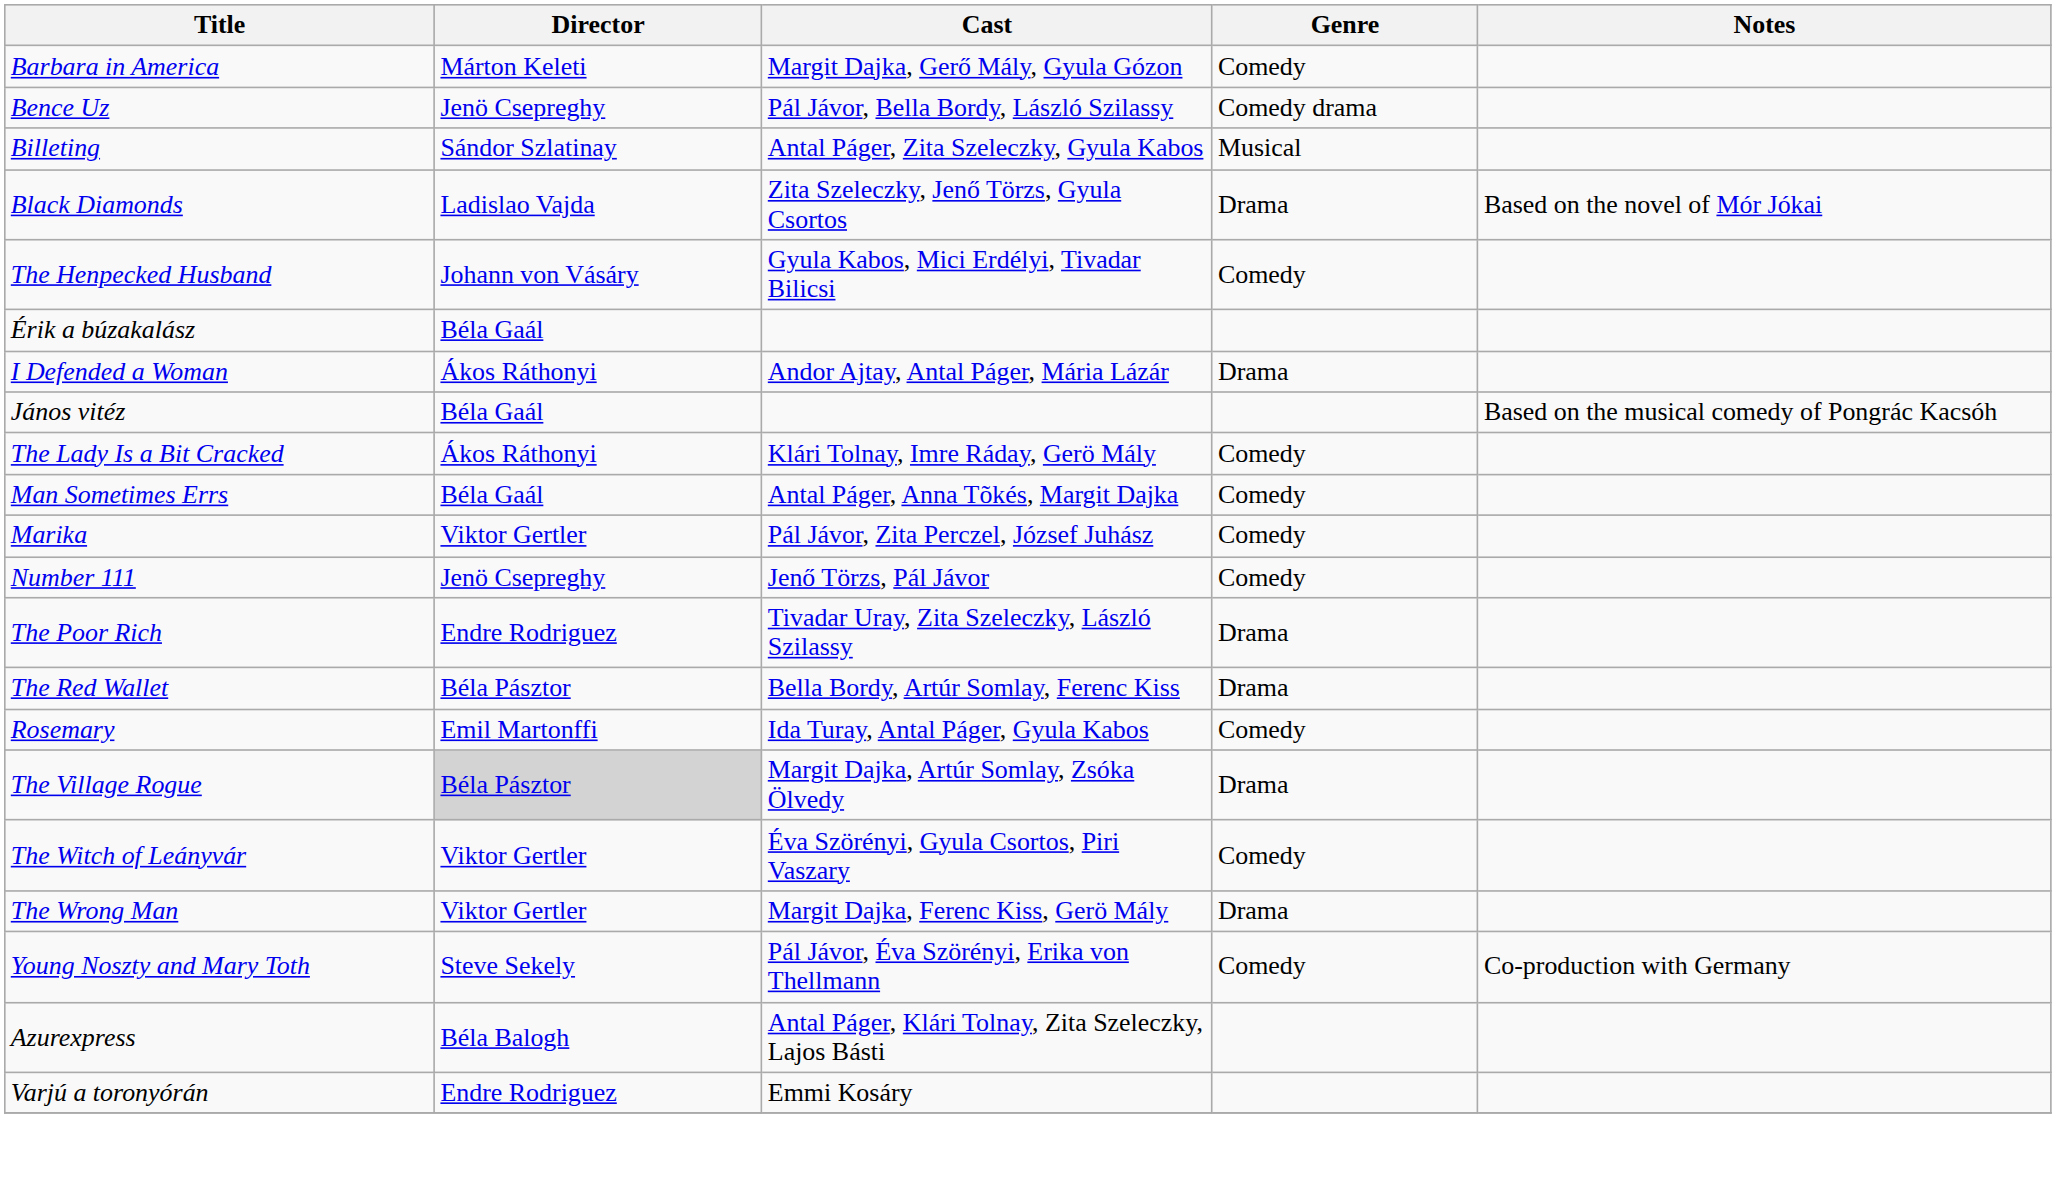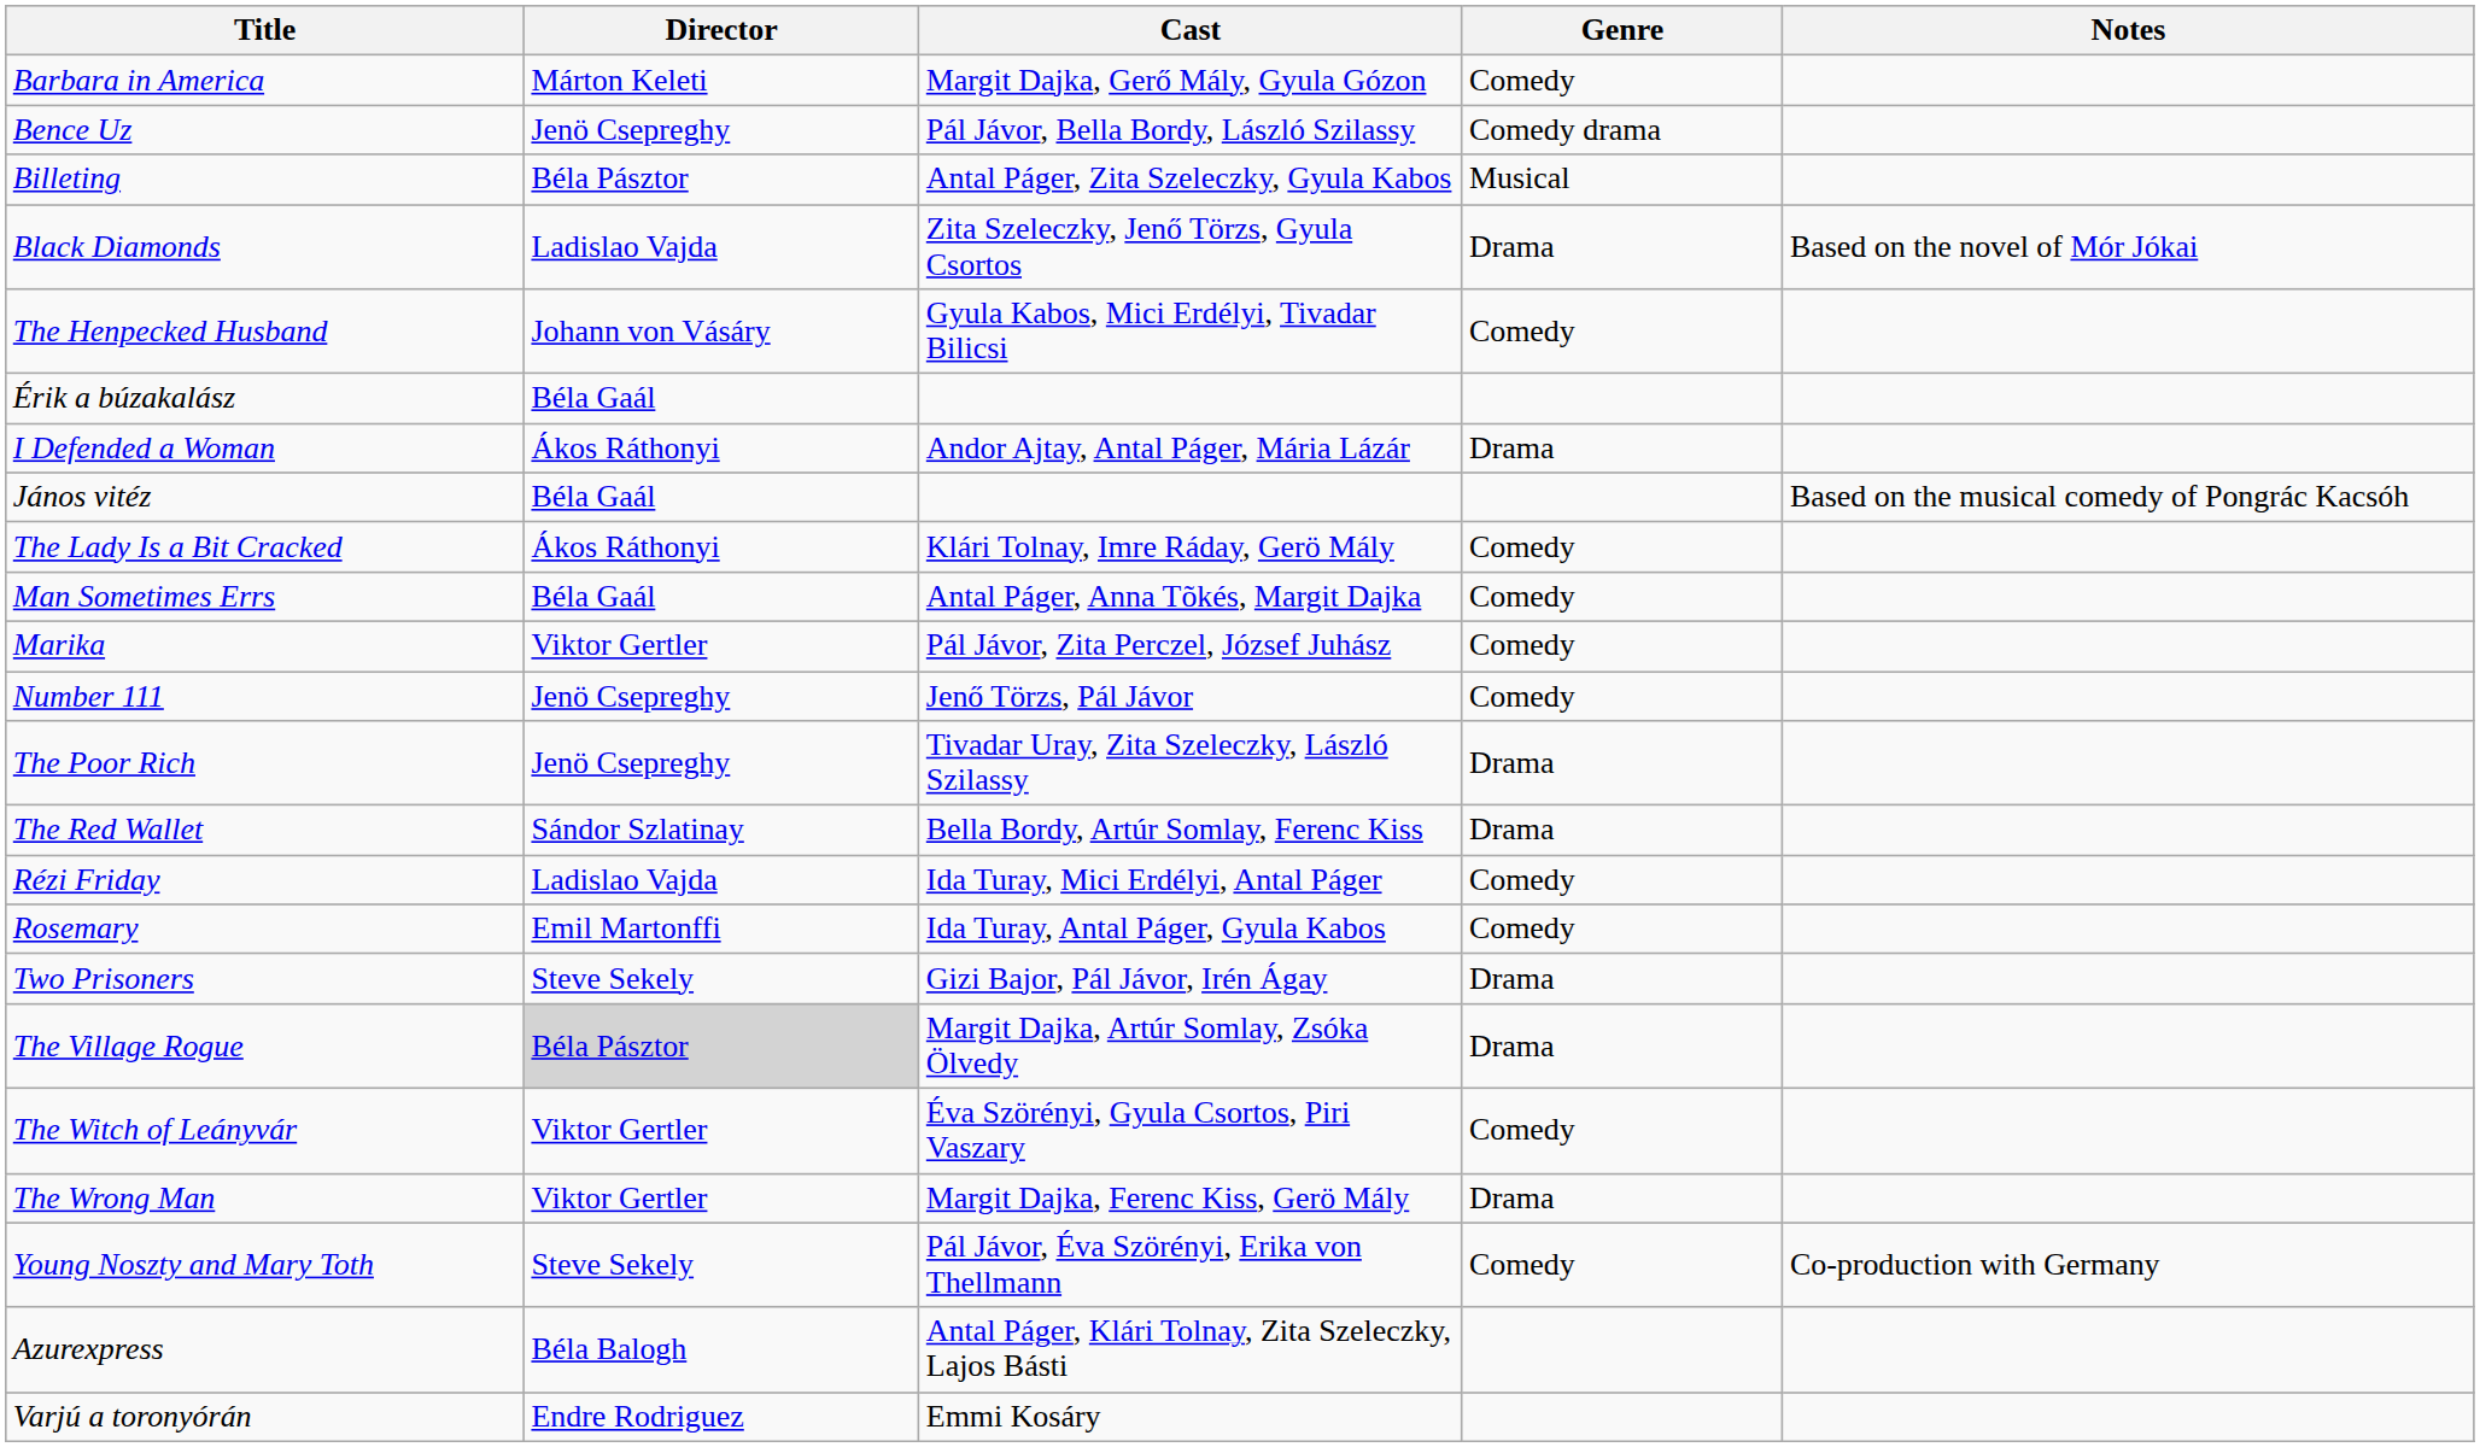Billeting | Director: Sándor Szlatinay -> Béla Pásztor
The Poor Rich | Director: Endre Rodriguez -> Jenö Csepreghy
The Red Wallet | Director: Béla Pásztor -> Sándor Szlatinay
+ row: Rézi Friday | Ladislao Vajda | Ida Turay, Mici Erdélyi, Antal Páger | Comedy
+ row: Two Prisoners | Steve Sekely | Gizi Bajor, Pál Jávor, Irén Ágay | Drama
